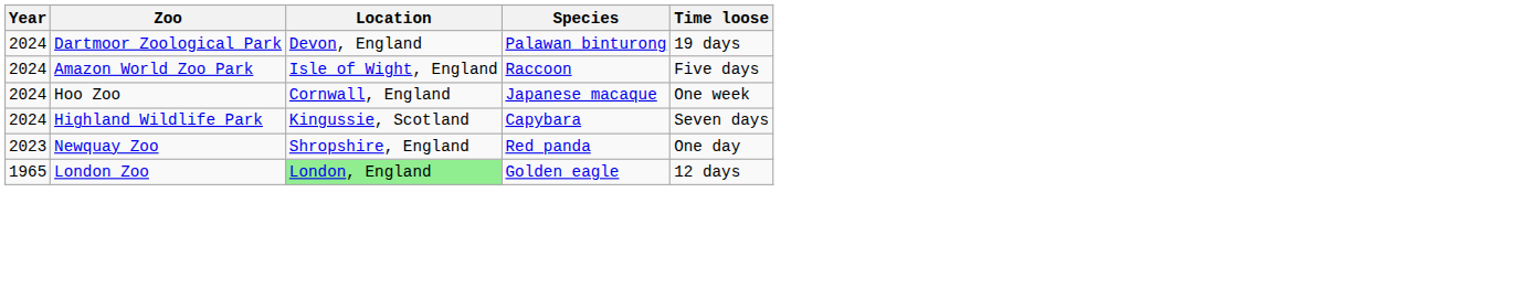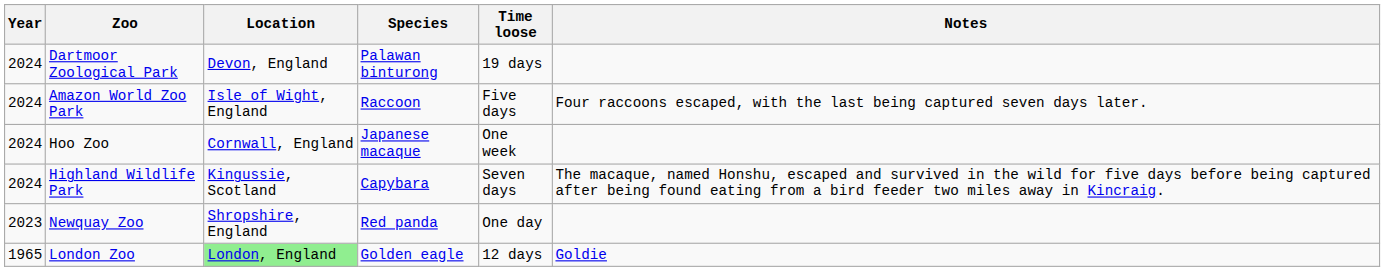+ column: Notes | Four raccoons escaped, with the last being captured seven days later. | The macaque, named Honshu, escaped and survived in the wild for five days before being captured after being found eating from a bird feeder two miles away in Kincraig. | Goldie
